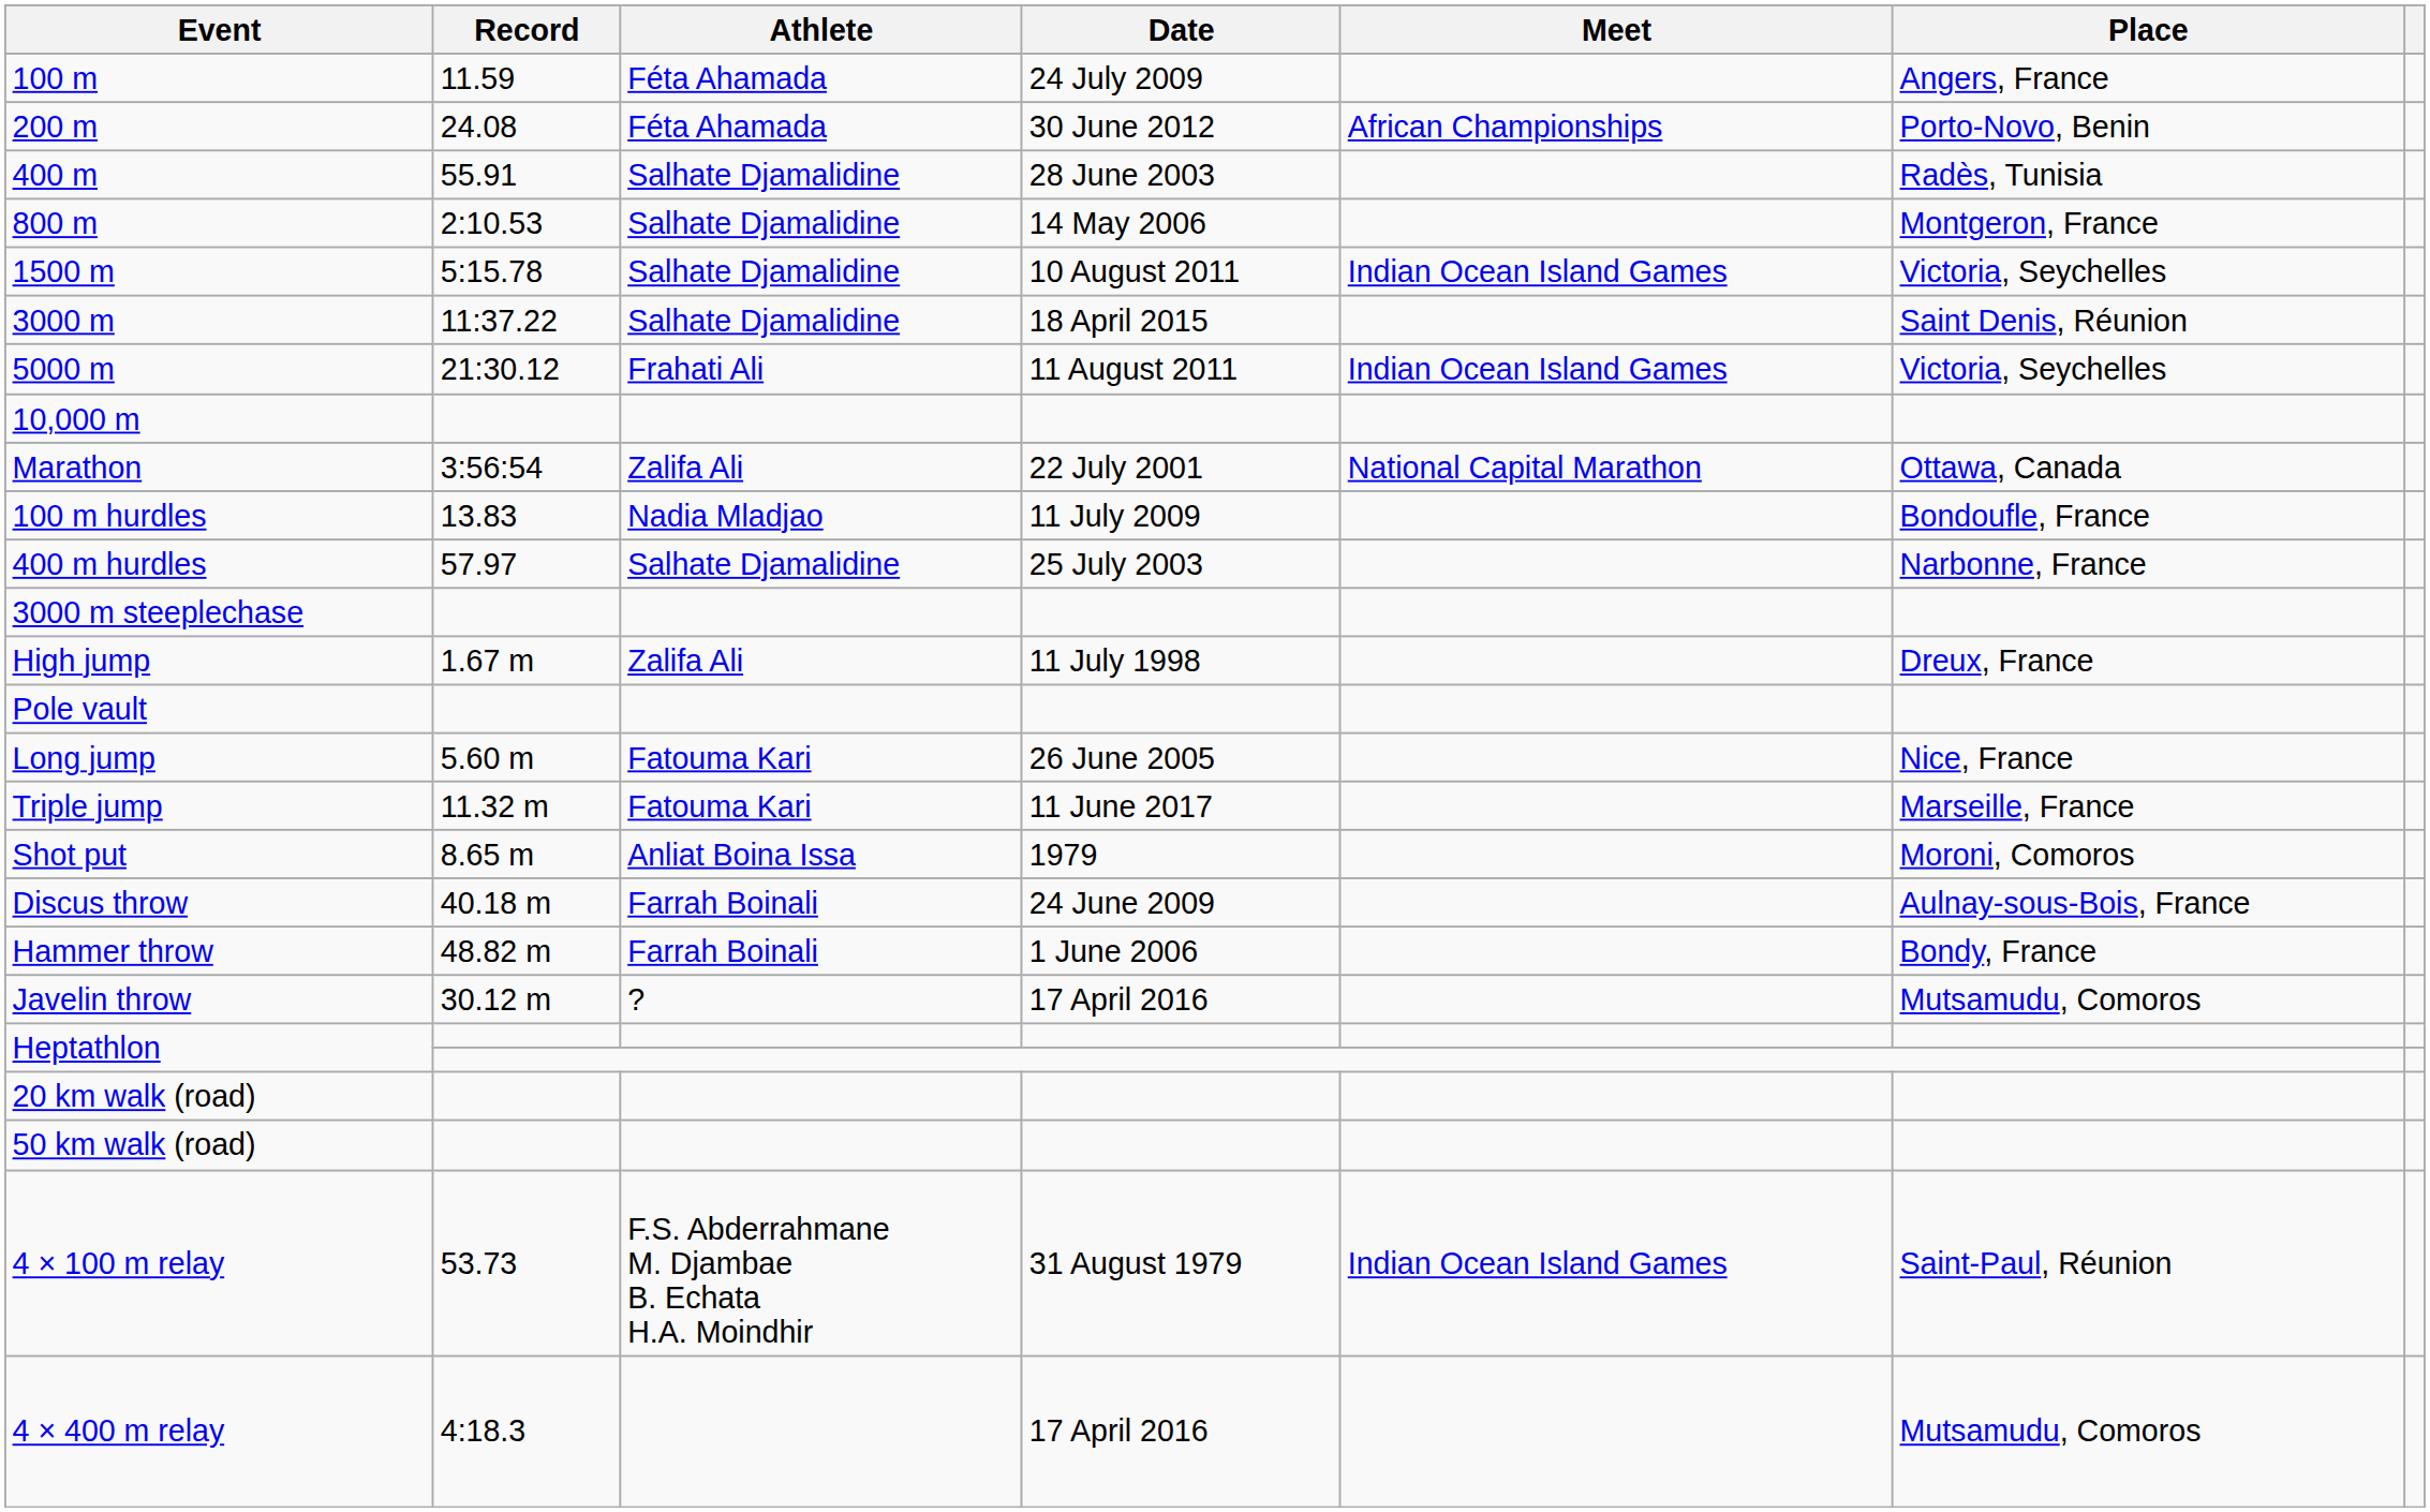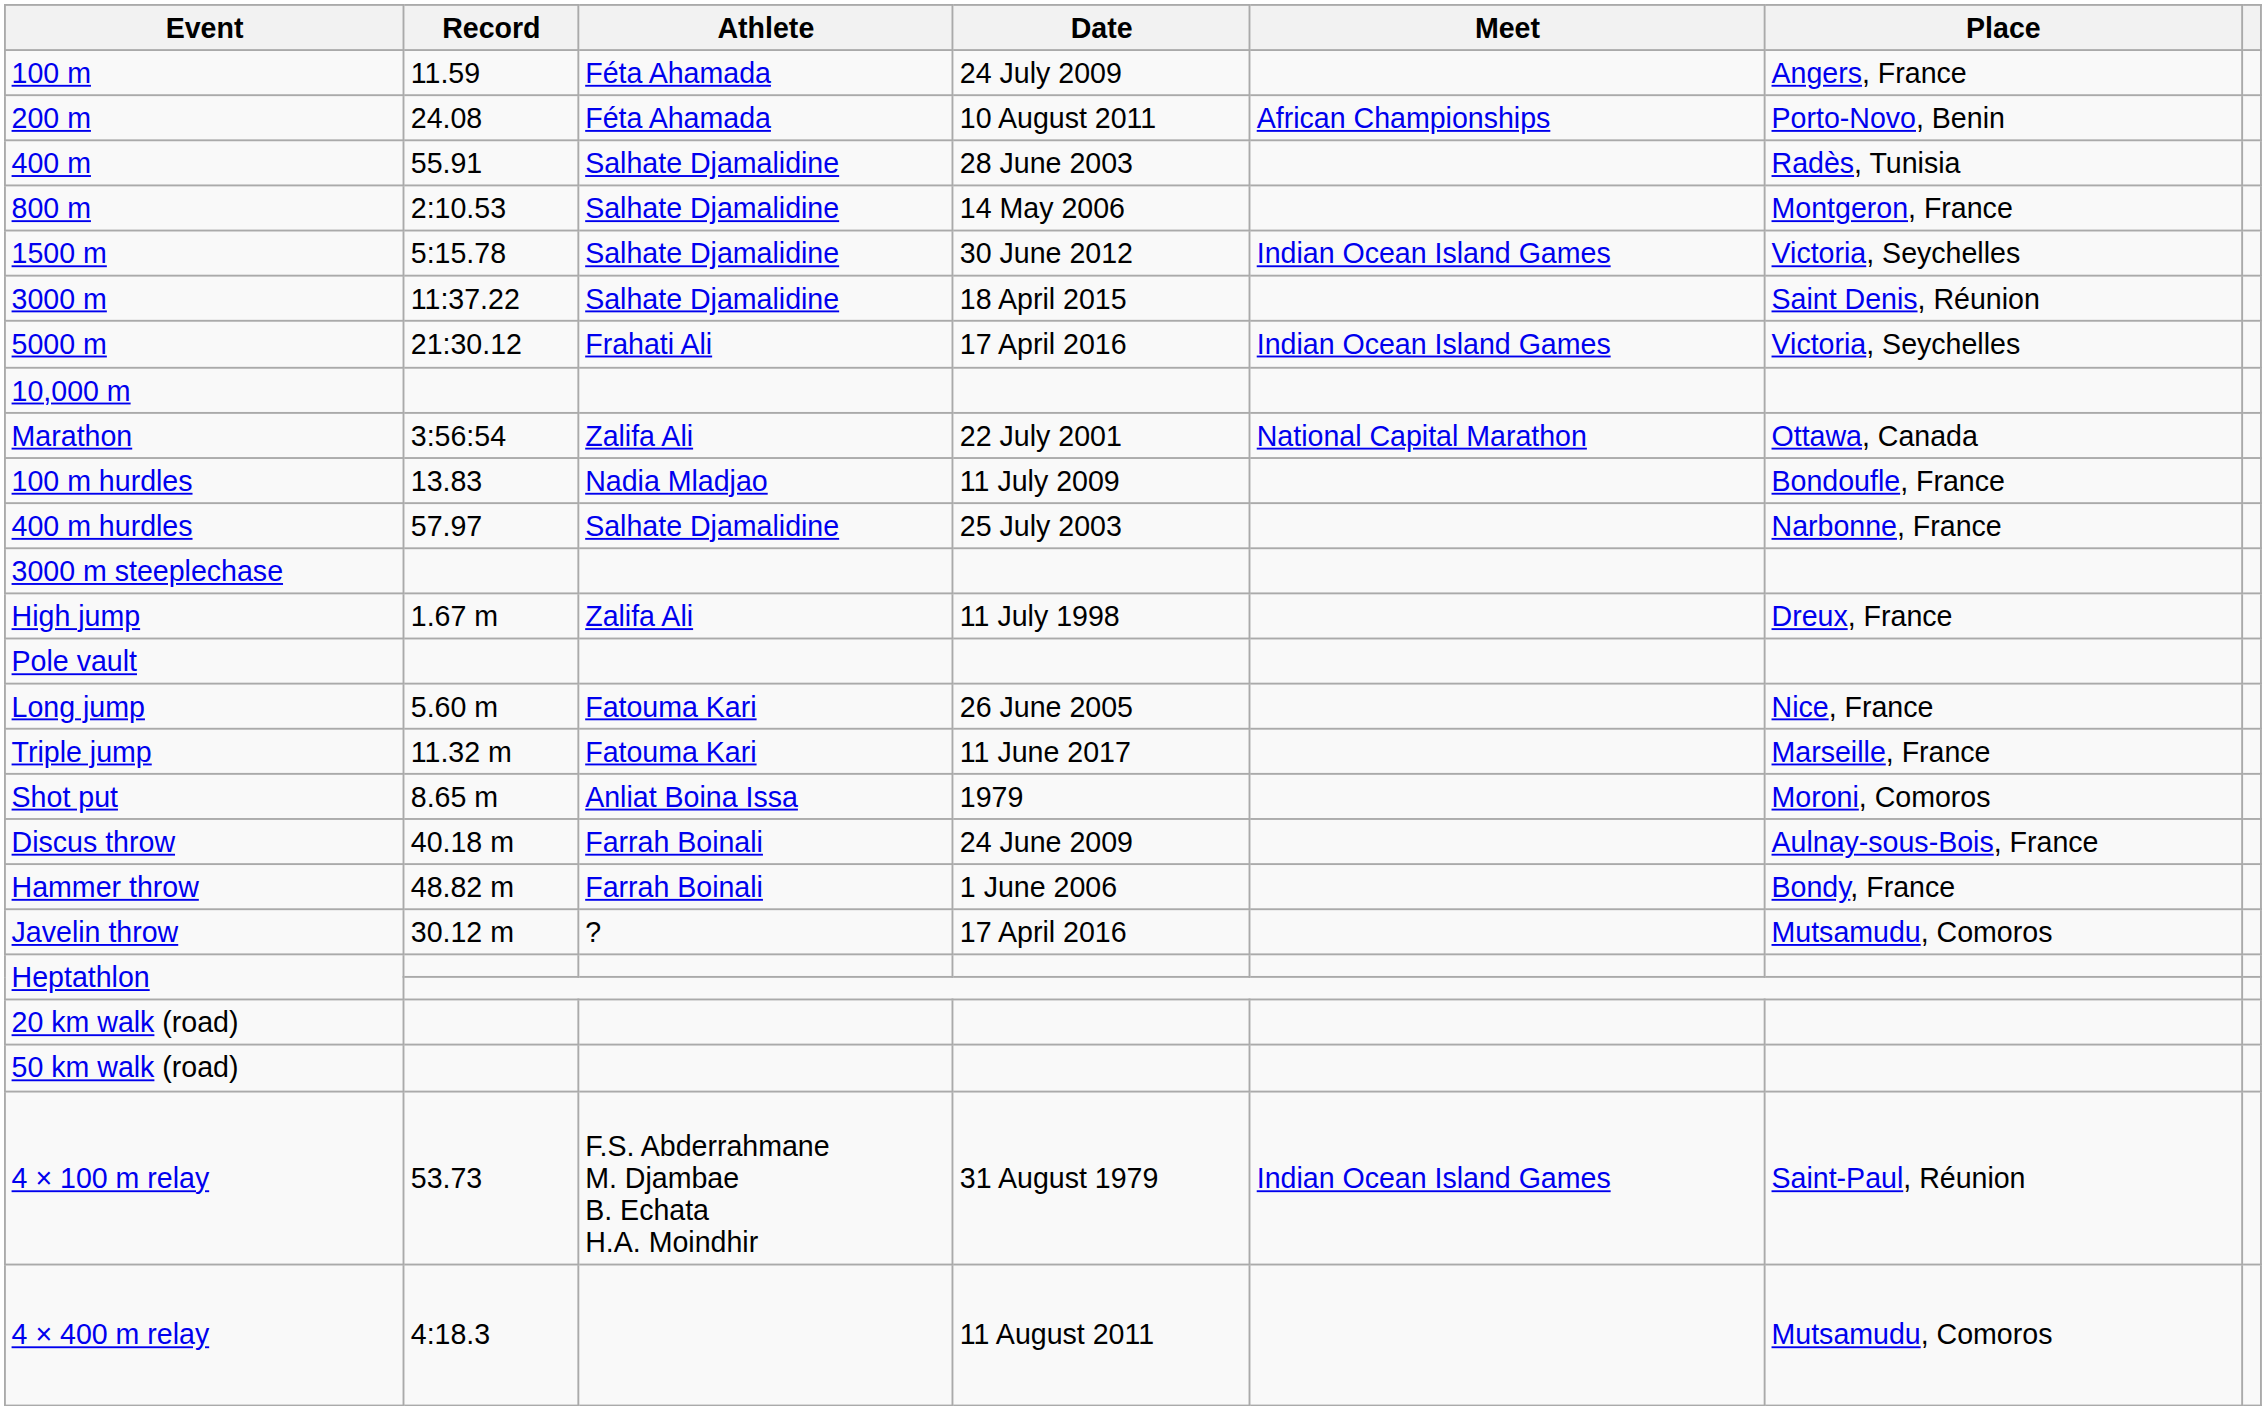200 m | Date: 30 June 2012 -> 10 August 2011
1500 m | Date: 10 August 2011 -> 30 June 2012
5000 m | Date: 11 August 2011 -> 17 April 2016
4 × 400 m relay | Date: 17 April 2016 -> 11 August 2011
